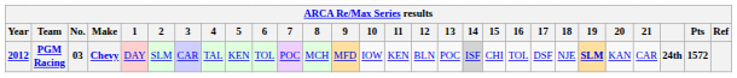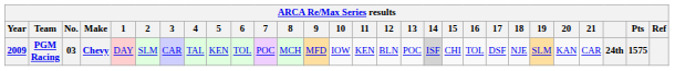PGM Racing | Year: 2012 -> 2009
PGM Racing | 19: bold -> normal
PGM Racing | Pts: 1572 -> 1575
